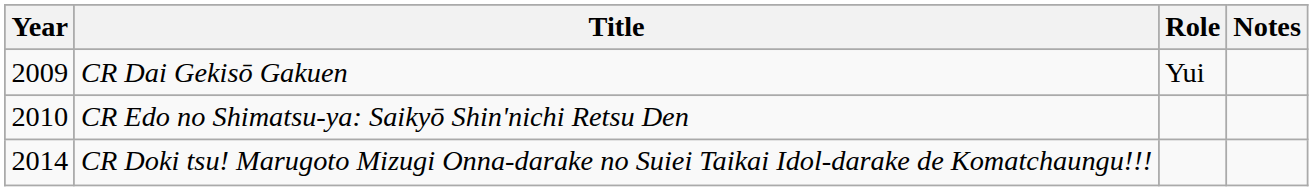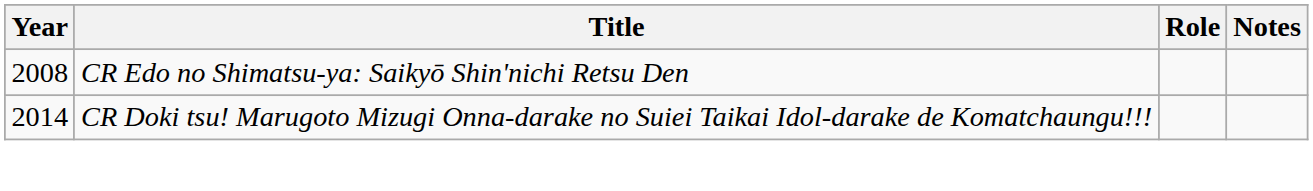- row: 2009 | CR Dai Gekisō Gakuen | Yui
CR Edo no Shimatsu-ya: Saikyō Shin'nichi Retsu Den | Year: 2010 -> 2008
